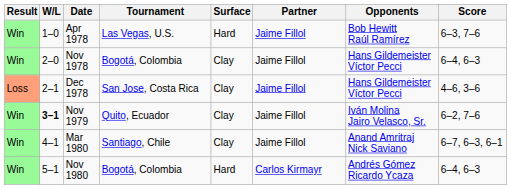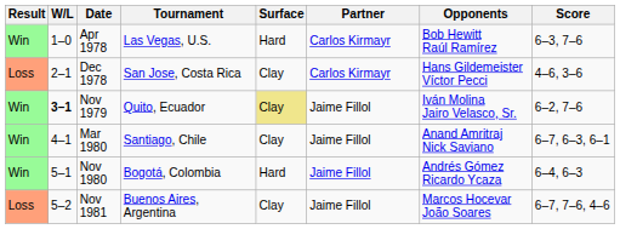Apr 1978 | Partner: Jaime Fillol -> Carlos Kirmayr
- row: Win | 2–0 | Nov 1978 | Bogotá, Colombia | Clay | Jaime Fillol | Hans Gildemeister Víctor Pecci | 6–4, 6–3
Dec 1978 | Partner: Jaime Fillol -> Carlos Kirmayr
Nov 1979 | Surface: no background -> khaki background
Nov 1980 | Partner: Carlos Kirmayr -> Jaime Fillol
+ row: Loss | 5–2 | Nov 1981 | Buenos Aires, Argentina | Clay | Jaime Fillol | Marcos Hocevar João Soares | 6–7, 7–6, 4–6
